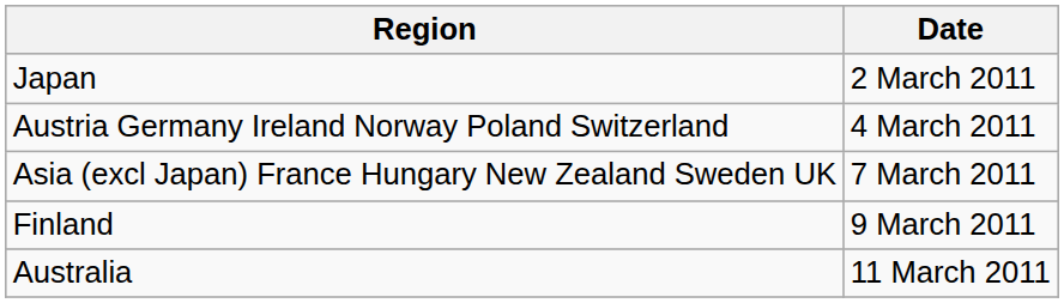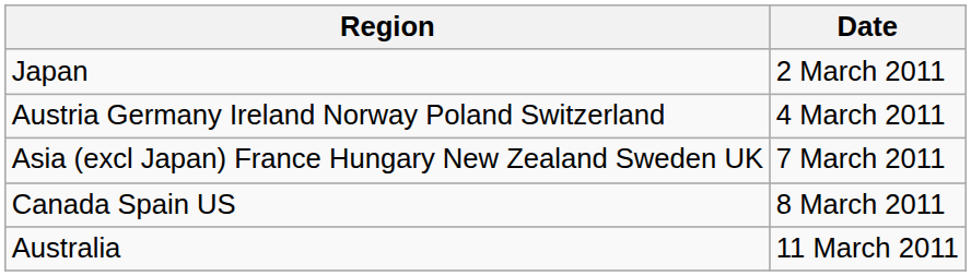+ row: Canada Spain US | 8 March 2011
- row: Finland | 9 March 2011
